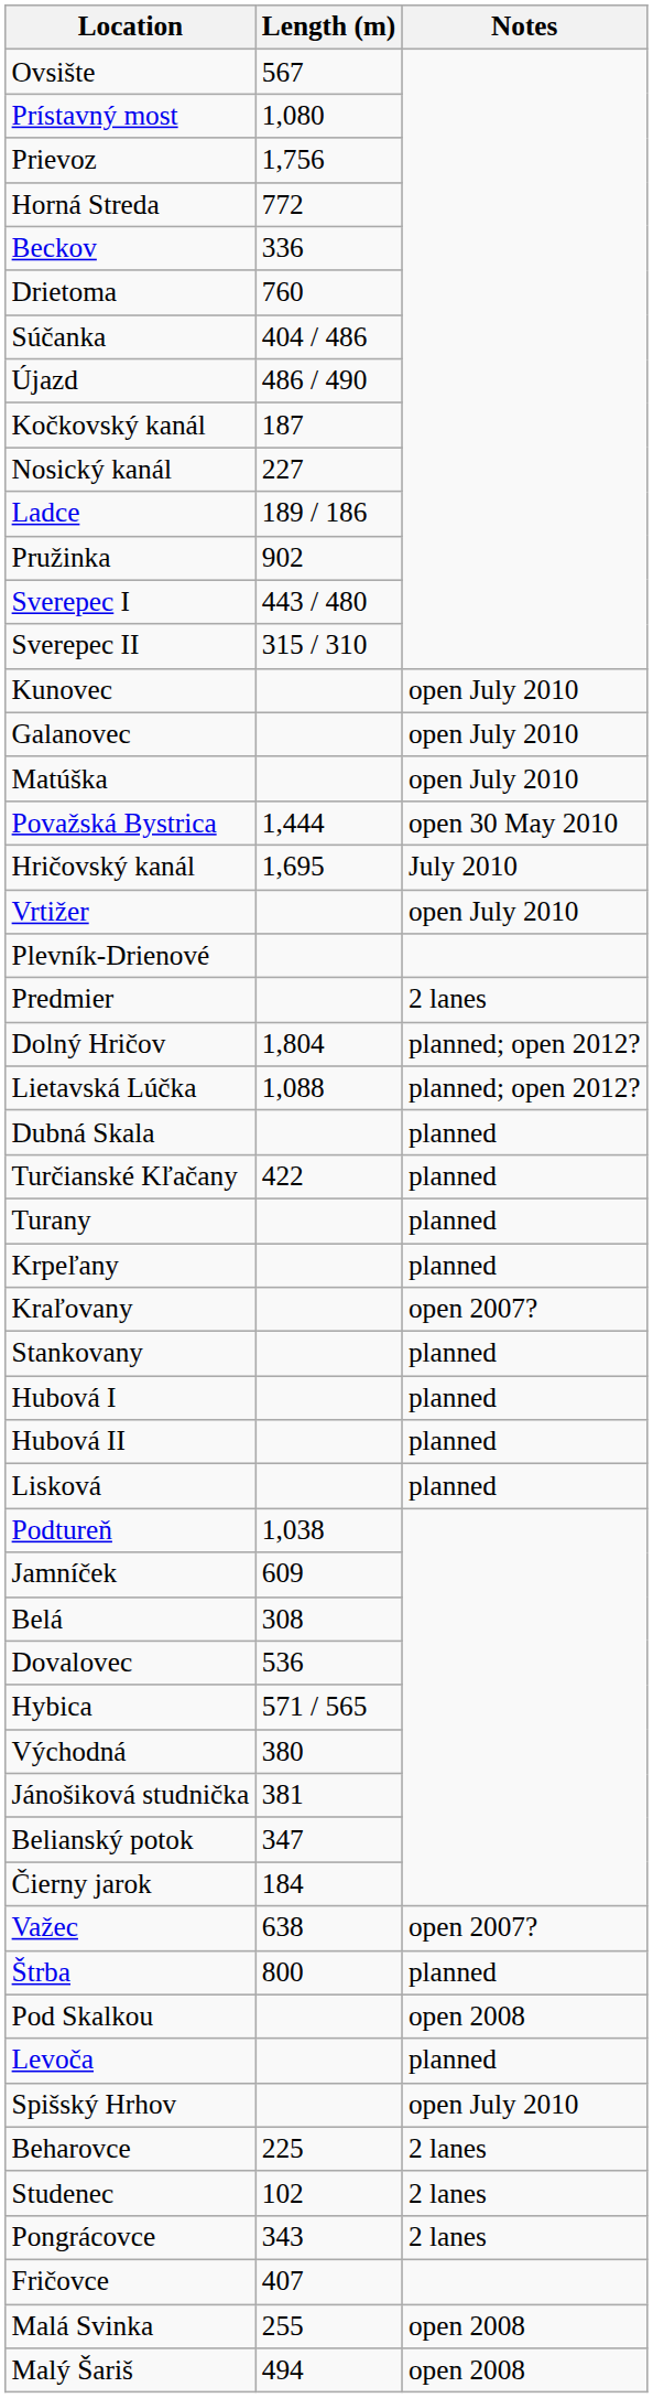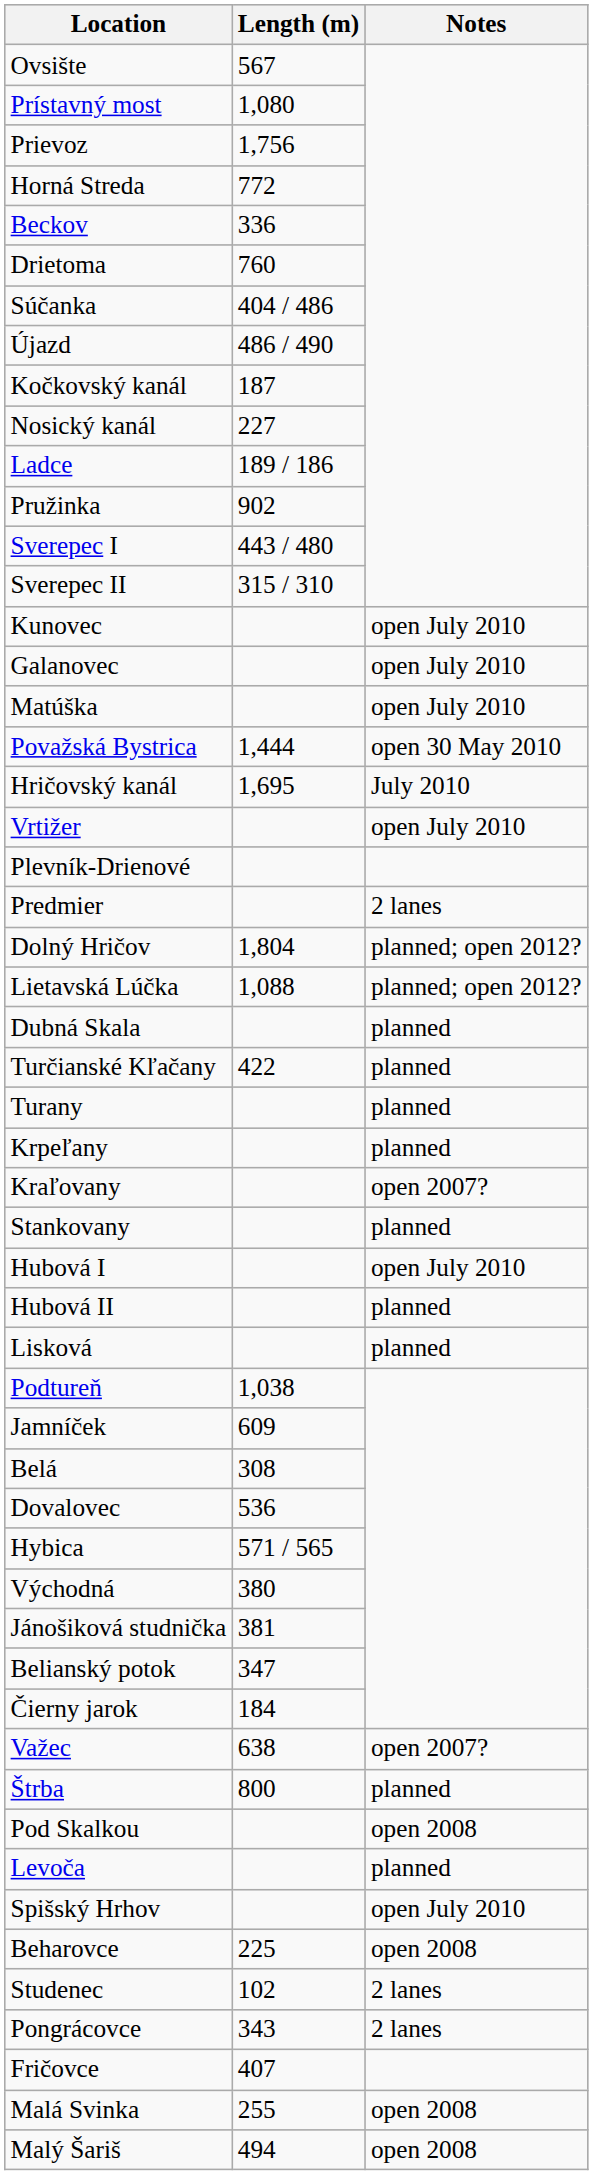Hubová I | Notes: planned -> open July 2010
Beharovce | Notes: 2 lanes -> open 2008
